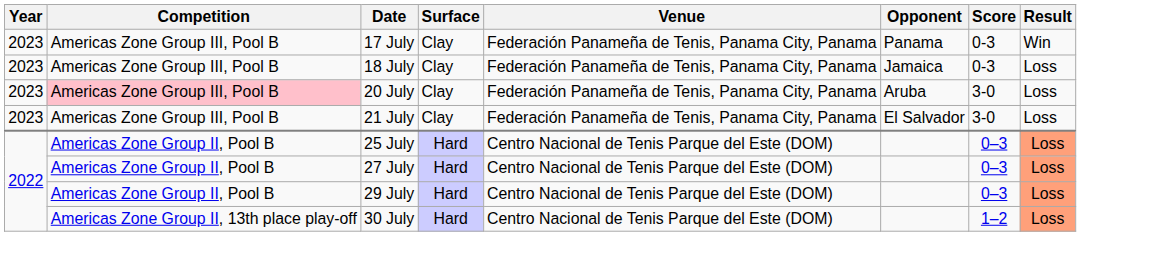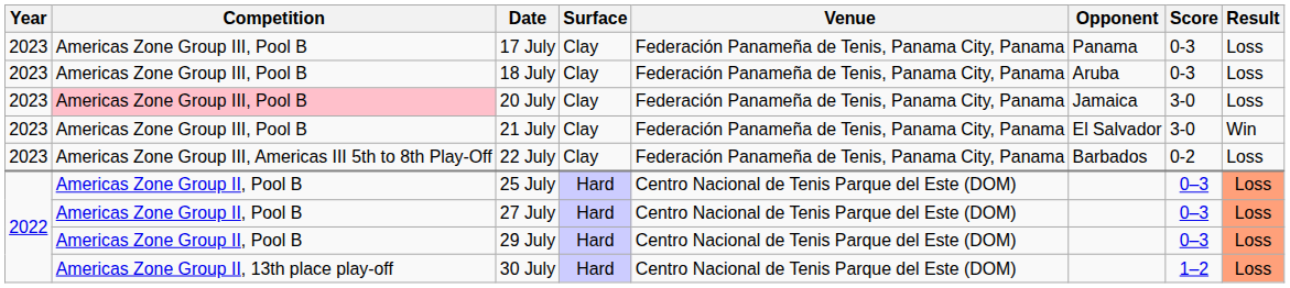17 July | Result: Win -> Loss
18 July | Opponent: Jamaica -> Aruba
20 July | Opponent: Aruba -> Jamaica
21 July | Result: Loss -> Win
+ row: 2023 | Americas Zone Group III, Americas III 5th to 8th Play-Off | 22 July | Clay | Federación Panameña de Tenis, Panama City, Panama | Barbados | 0-2 | Loss
